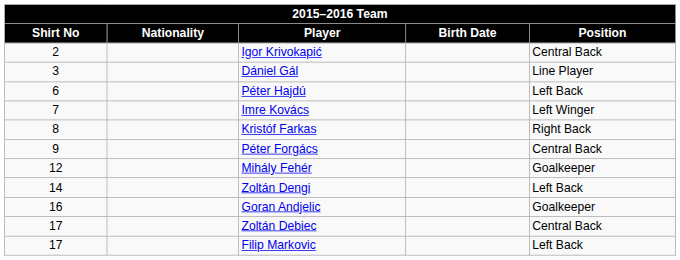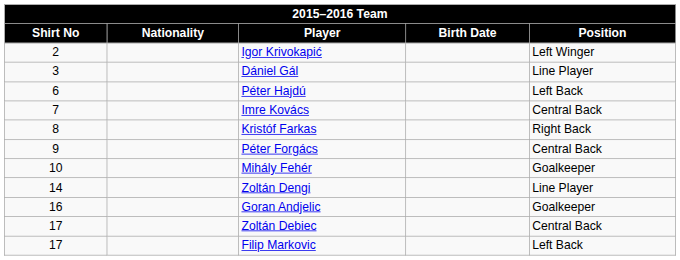Igor Krivokapić | Position: Central Back -> Left Winger
Imre Kovács | Position: Left Winger -> Central Back
Mihály Fehér | Shirt No: 12 -> 10
Zoltán Dengi | Position: Left Back -> Line Player
